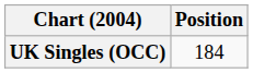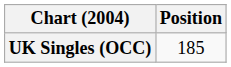UK Singles (OCC) | Position: 184 -> 185
